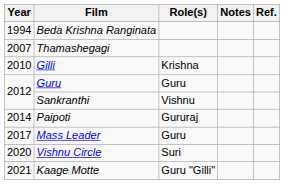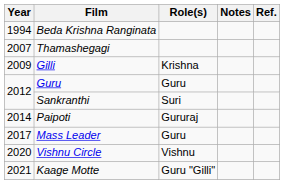Gilli | Year: 2010 -> 2009
Sankranthi | Role(s): Vishnu -> Suri
Vishnu Circle | Role(s): Suri -> Vishnu
